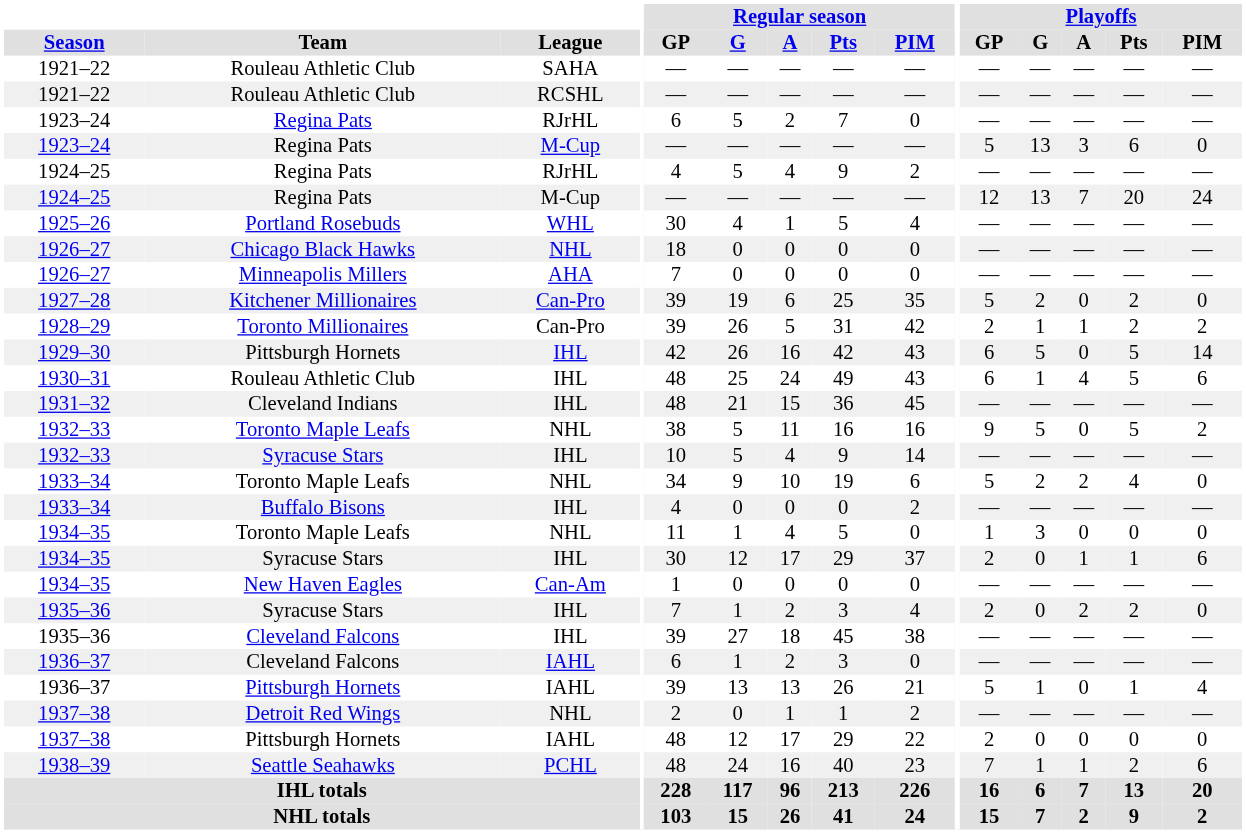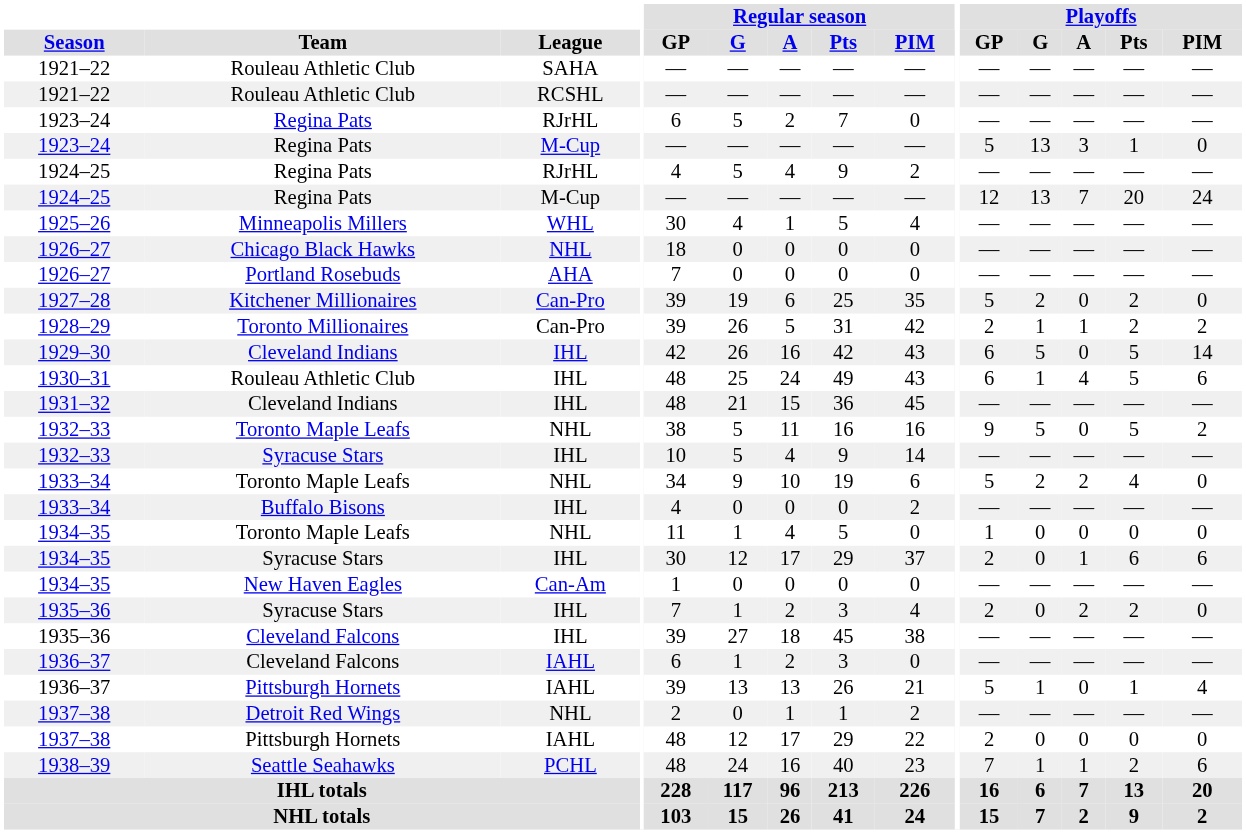1923–24 / M-Cup | Playoffs / Pts: 6 -> 1
1925–26 | Team: Portland Rosebuds -> Minneapolis Millers
1926–27 / AHA | Team: Minneapolis Millers -> Portland Rosebuds
1929–30 | Team: Pittsburgh Hornets -> Cleveland Indians
1934–35 / NHL | Playoffs / G: 3 -> 0
1934–35 / IHL | Playoffs / Pts: 1 -> 6
